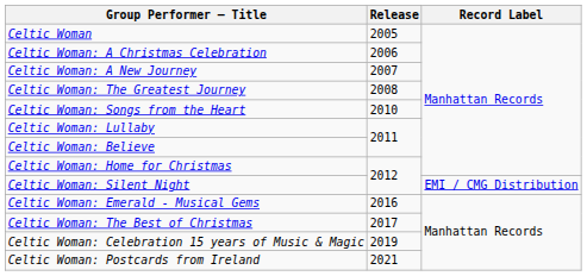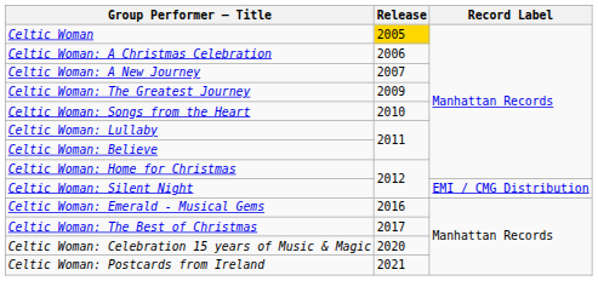Celtic Woman | Release: no background -> gold background
Celtic Woman: The Greatest Journey | Release: 2008 -> 2009
Celtic Woman: Celebration 15 years of Music & Magic | Release: 2019 -> 2020
